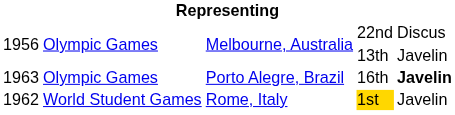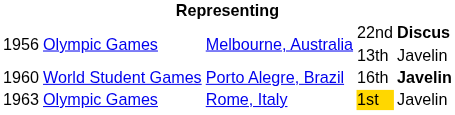22nd | column 5: normal -> bold
16th | column 1: 1963 -> 1960
16th | column 2: Olympic Games -> World Student Games
1st | column 1: 1962 -> 1963
1st | column 2: World Student Games -> Olympic Games
